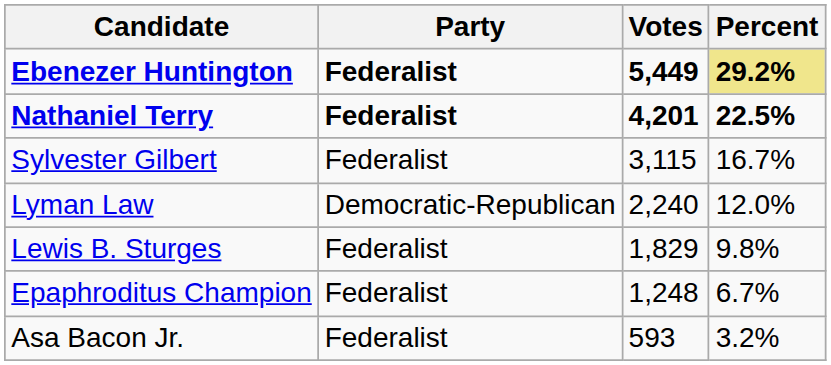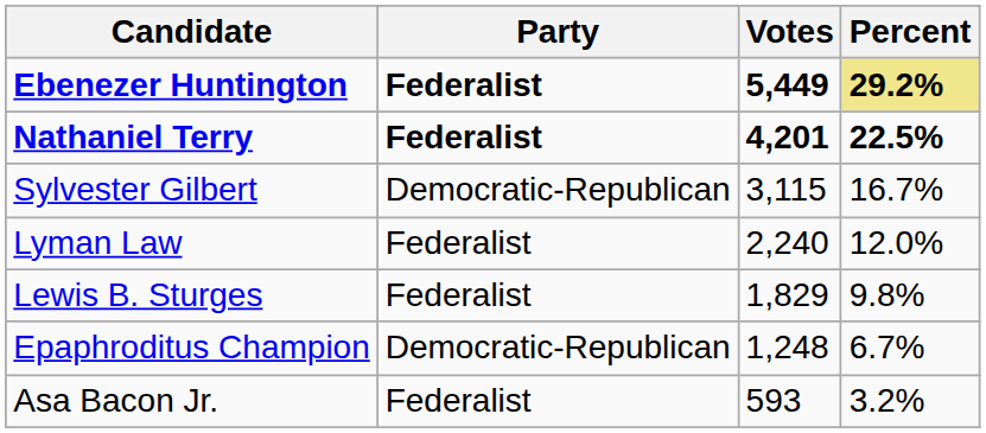Sylvester Gilbert | Party: Federalist -> Democratic-Republican
Lyman Law | Party: Democratic-Republican -> Federalist
Epaphroditus Champion | Party: Federalist -> Democratic-Republican
